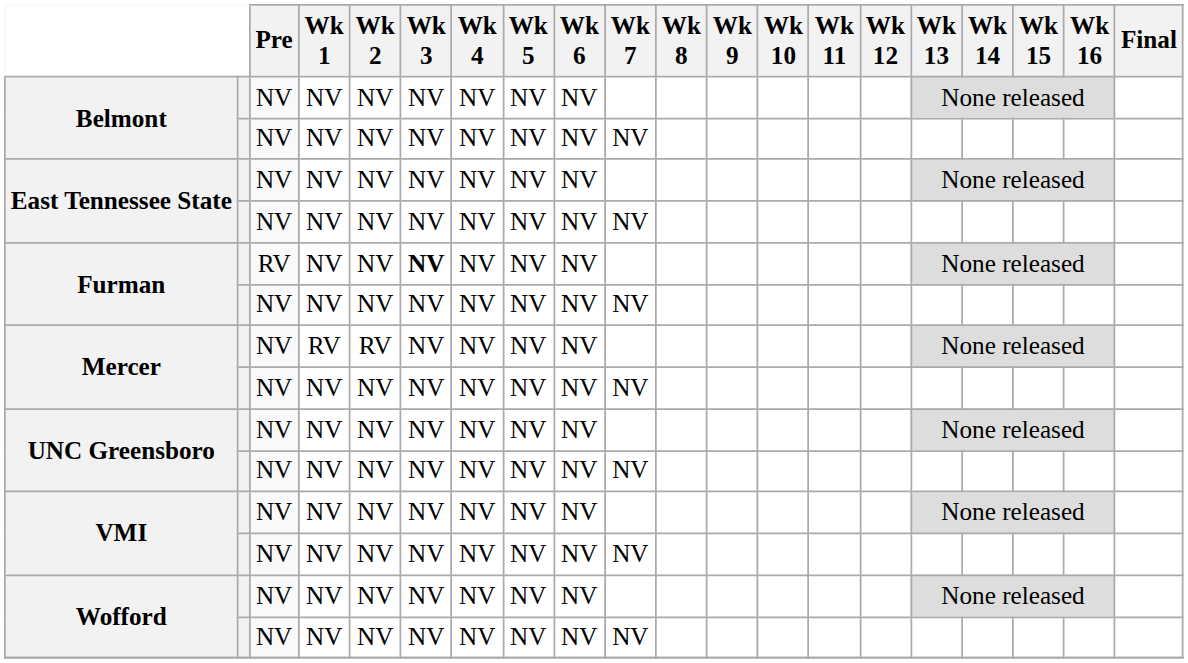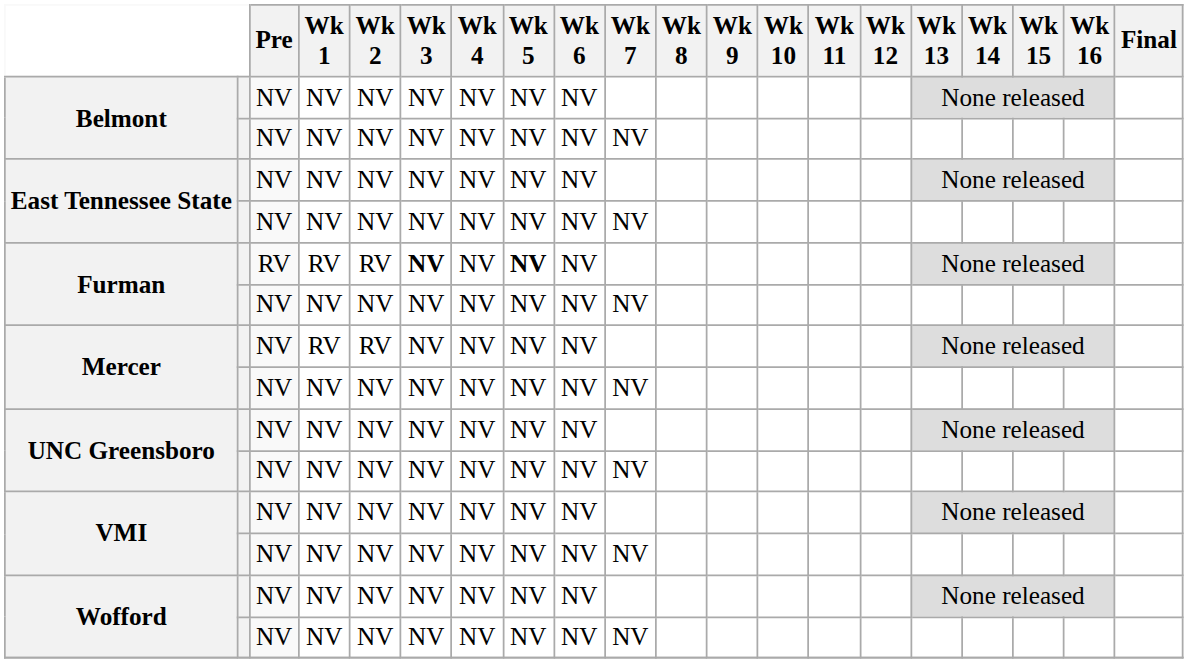Furman / RV | Wk 1: NV -> RV
Furman / RV | Wk 2: NV -> RV
Furman / RV | Wk 5: normal -> bold
